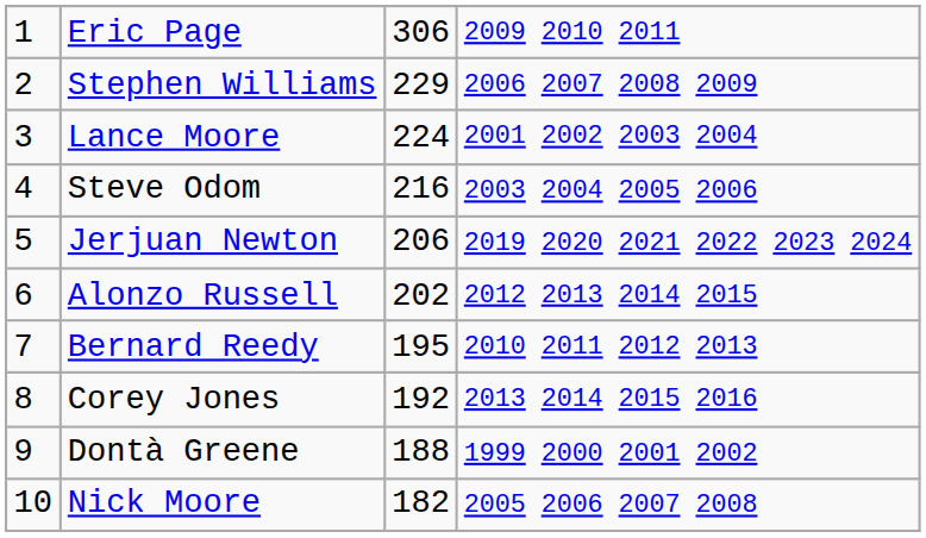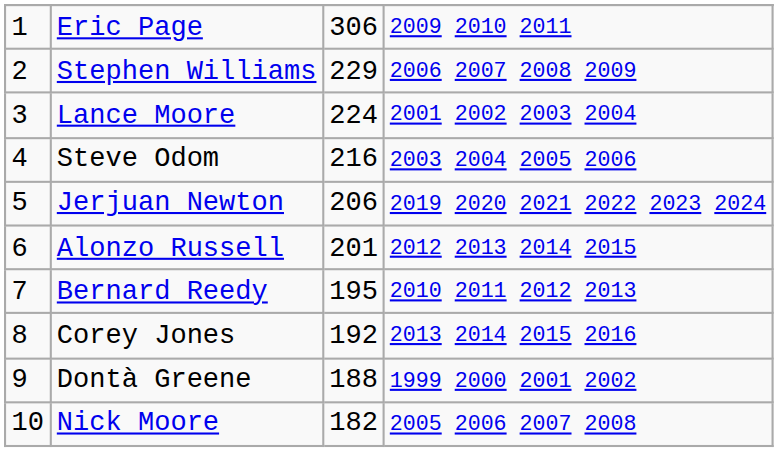Alonzo Russell | column 3: 202 -> 201
